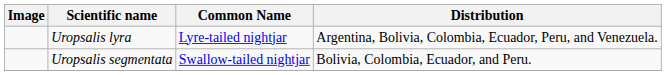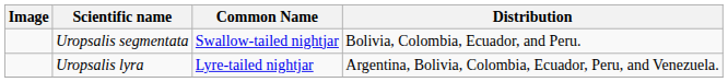rows swapped: Uropsalis lyra <-> Uropsalis segmentata
